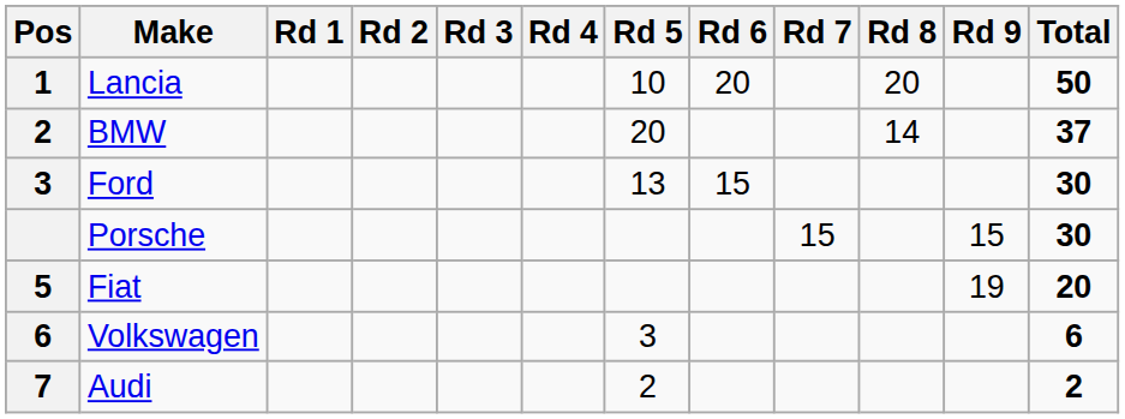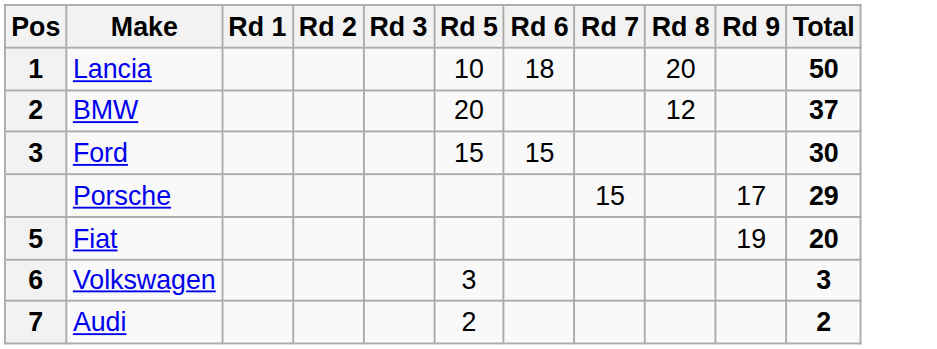- column: Rd 4
Lancia | Rd 6: 20 -> 18
BMW | Rd 8: 14 -> 12
Ford | Rd 5: 13 -> 15
Porsche | Rd 9: 15 -> 17
Porsche | Total: 30 -> 29
Volkswagen | Total: 6 -> 3
